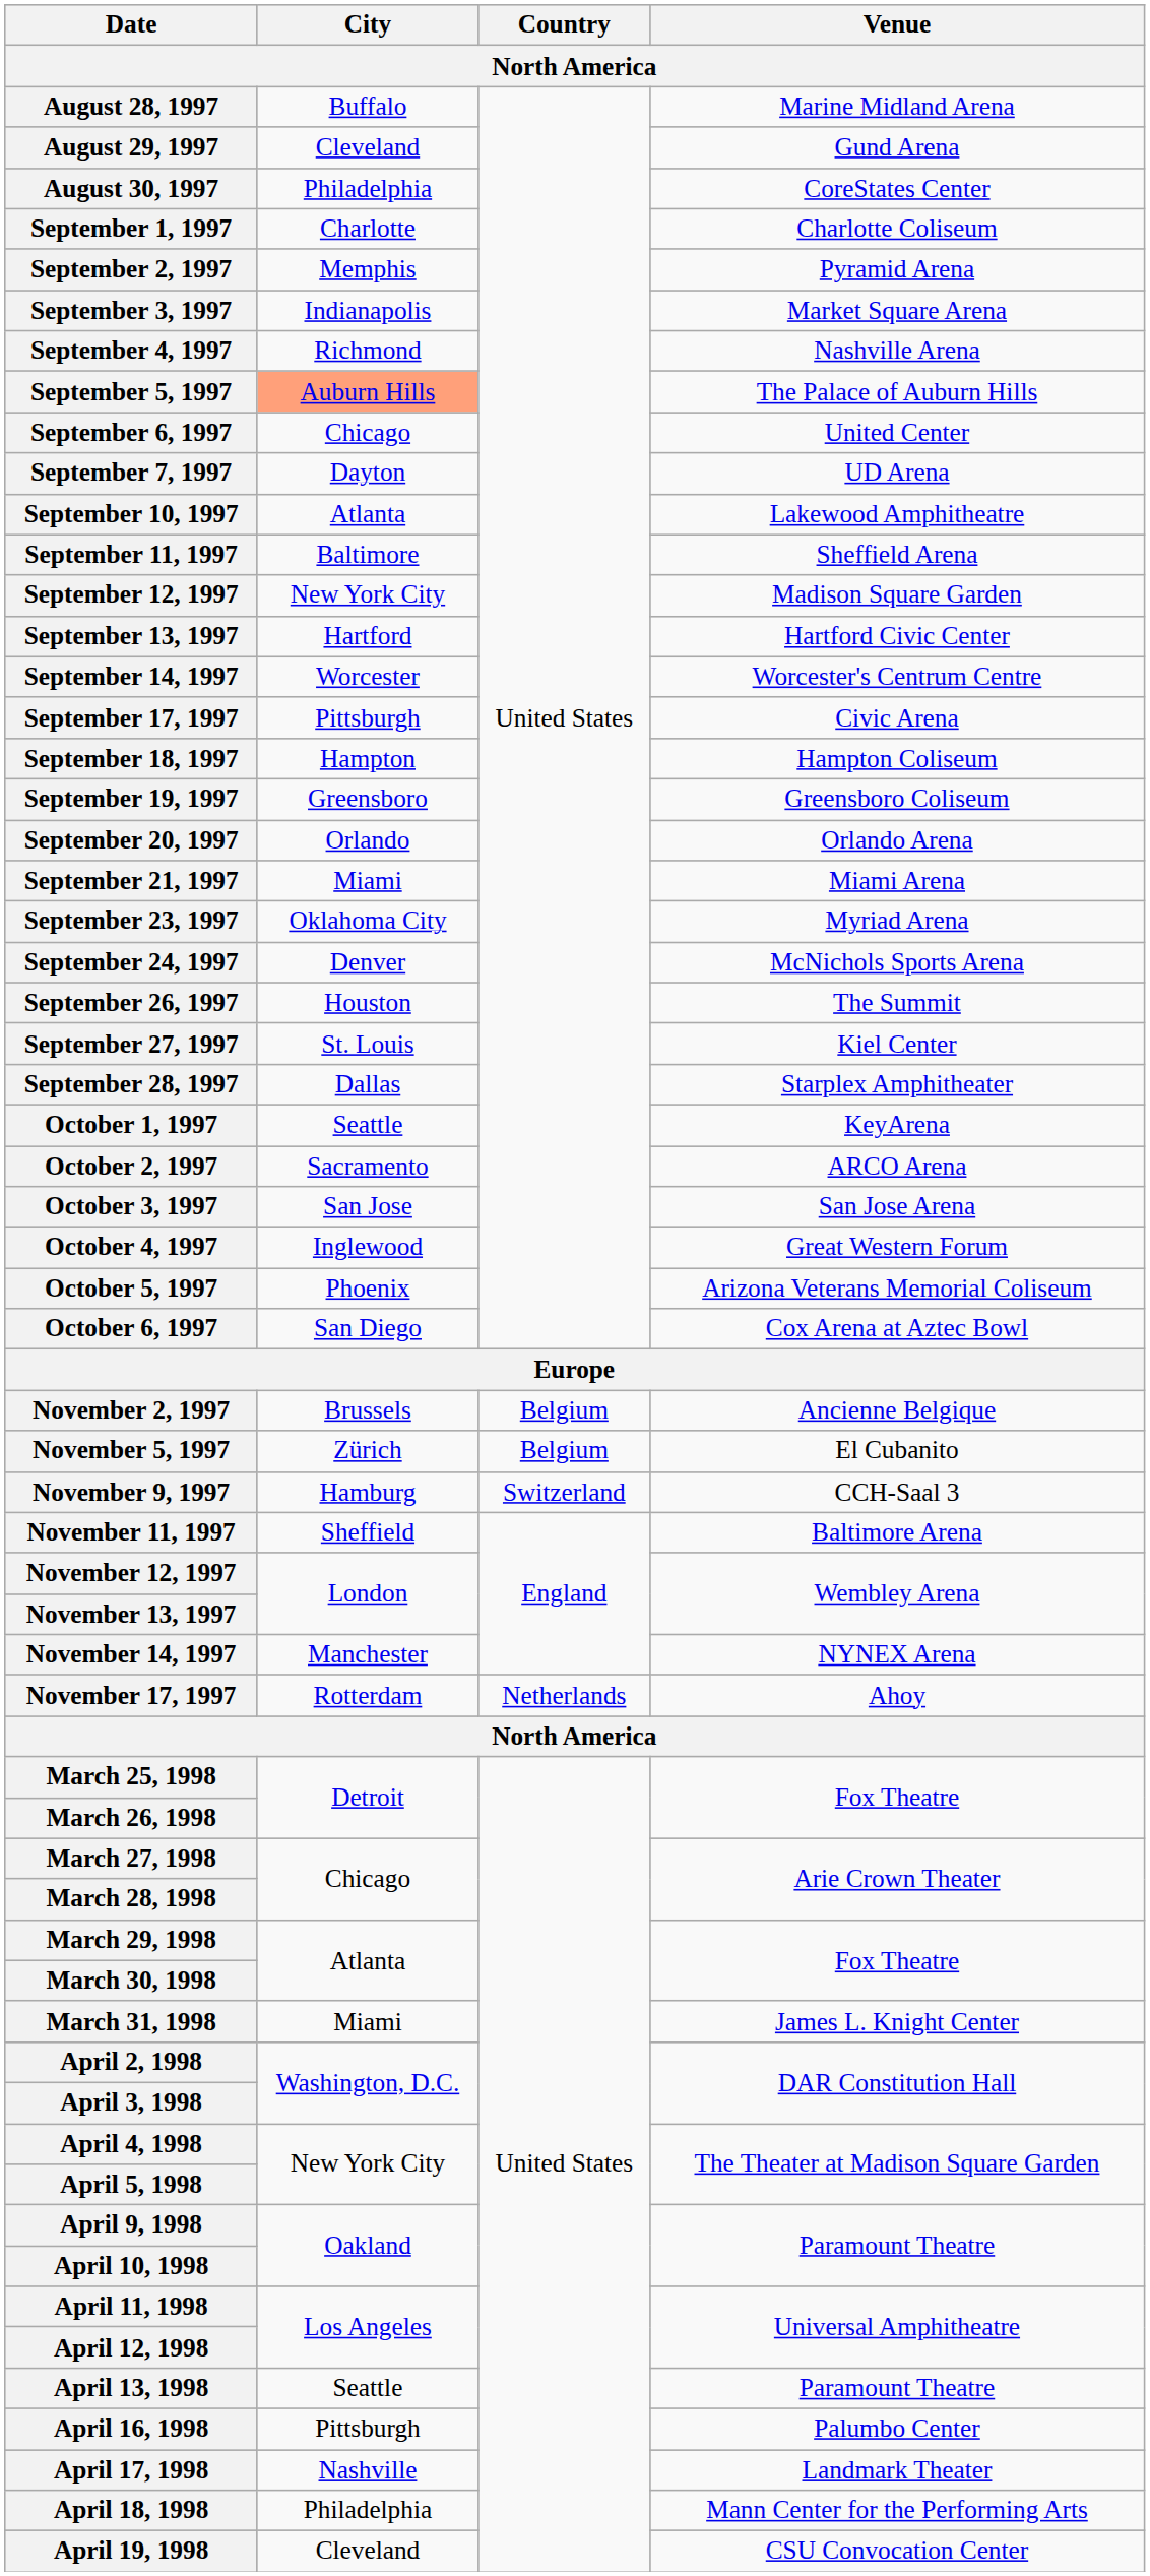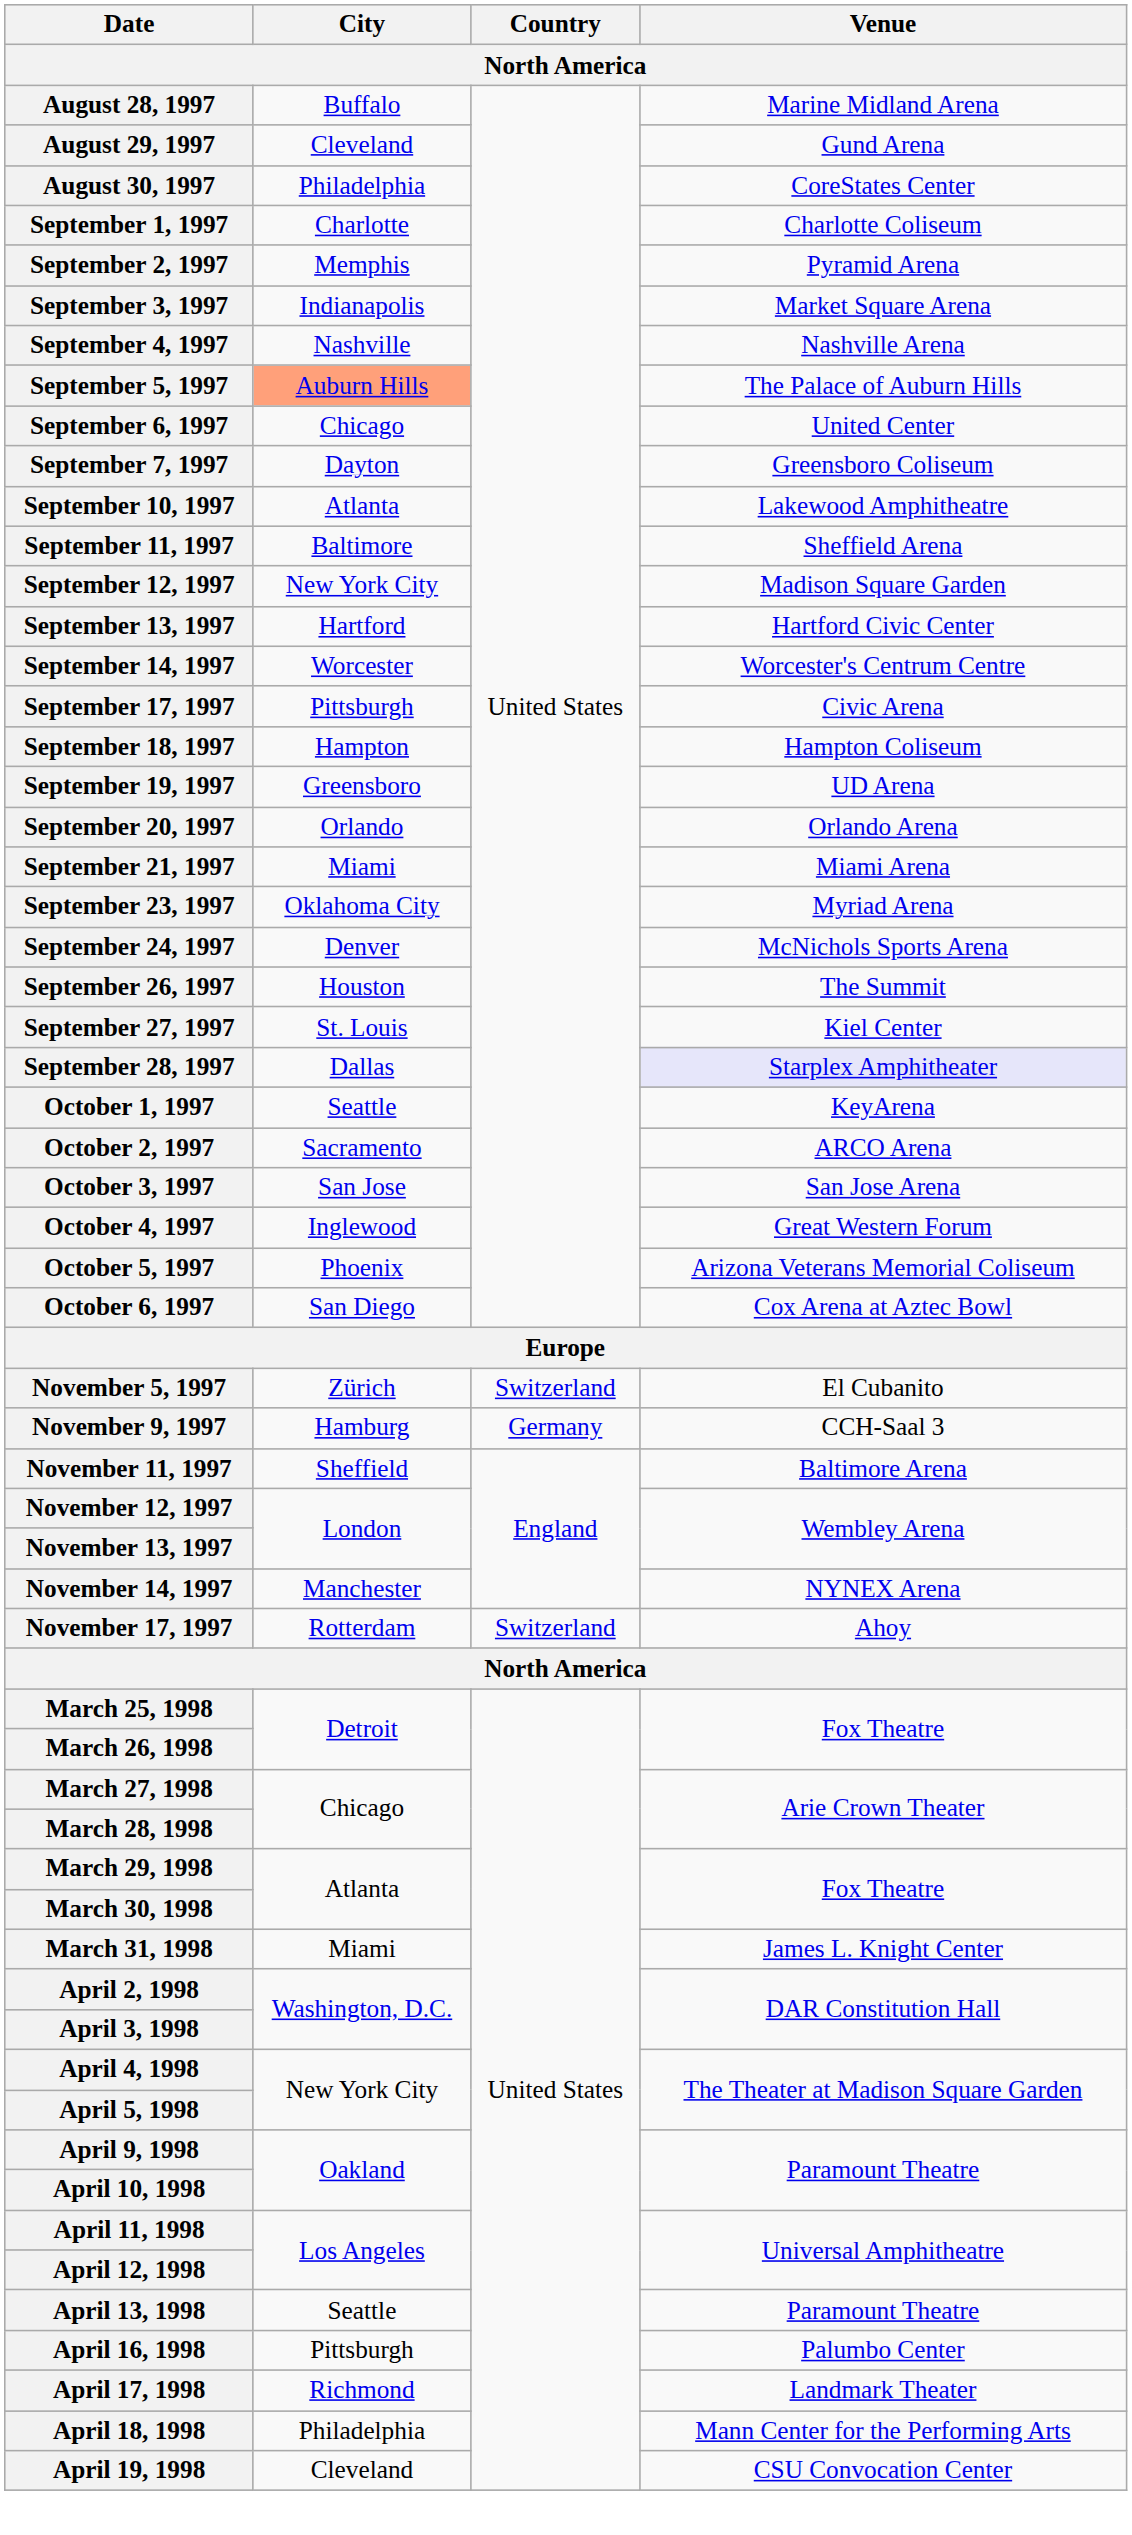September 4, 1997 | City: Richmond -> Nashville
September 7, 1997 | Venue: UD Arena -> Greensboro Coliseum
September 19, 1997 | Venue: Greensboro Coliseum -> UD Arena
September 28, 1997 | Venue: no background -> lavender background
- row: November 2, 1997 | Brussels | Belgium | Ancienne Belgique
November 5, 1997 | Country: Belgium -> Switzerland
November 9, 1997 | Country: Switzerland -> Germany
November 17, 1997 | Country: Netherlands -> Switzerland
April 17, 1998 | City: Nashville -> Richmond
